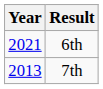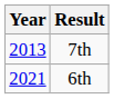rows swapped: 7th <-> 6th
